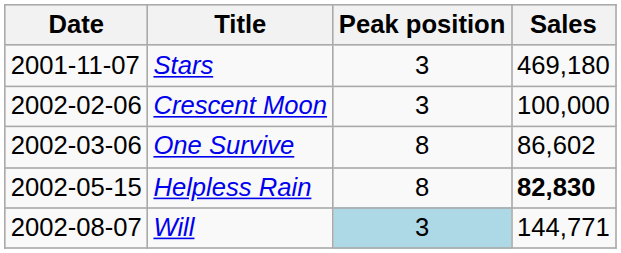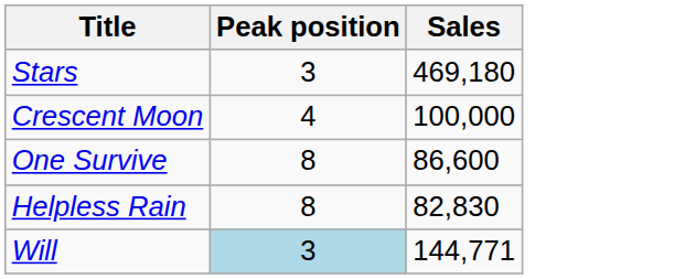- column: Date | 2001-11-07 | 2002-02-06 | 2002-03-06 | 2002-05-15 | 2002-08-07
Crescent Moon | Peak position: 3 -> 4
One Survive | Sales: 86,602 -> 86,600
Helpless Rain | Sales: bold -> normal
